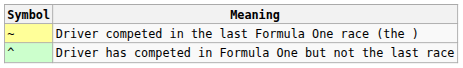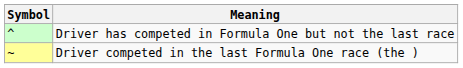rows swapped: Driver competed in the last Formula One race (the ) <-> Driver has competed in Formula One but not the last race
